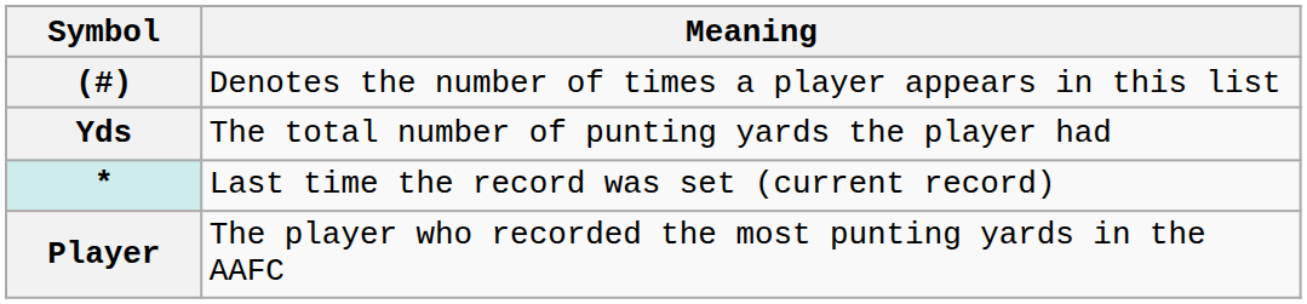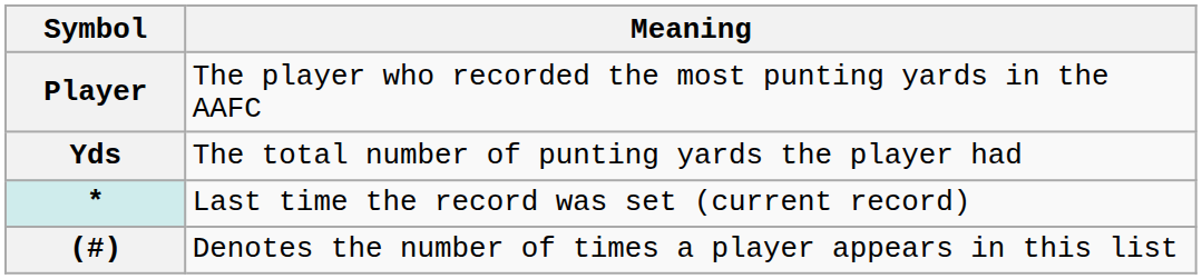rows swapped: Player <-> (#)
